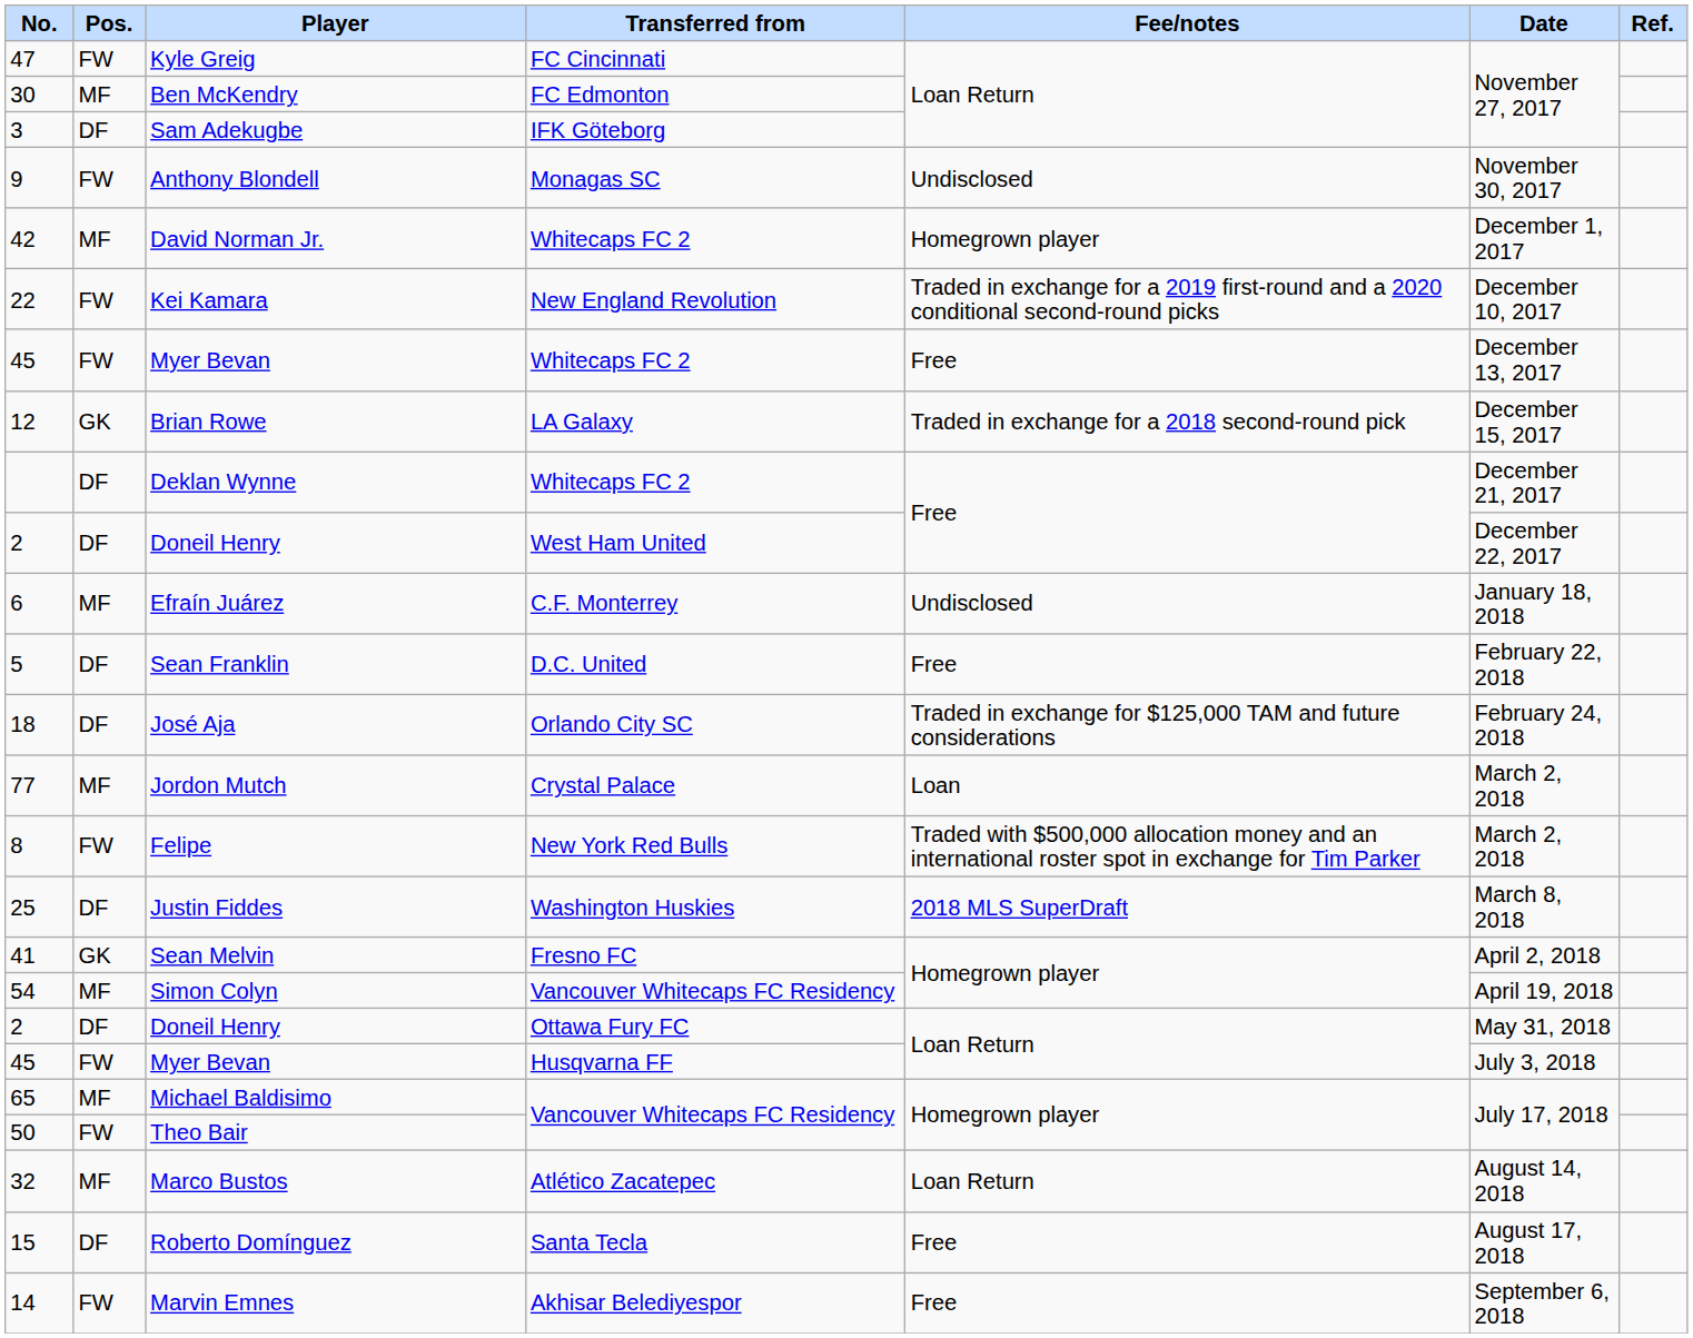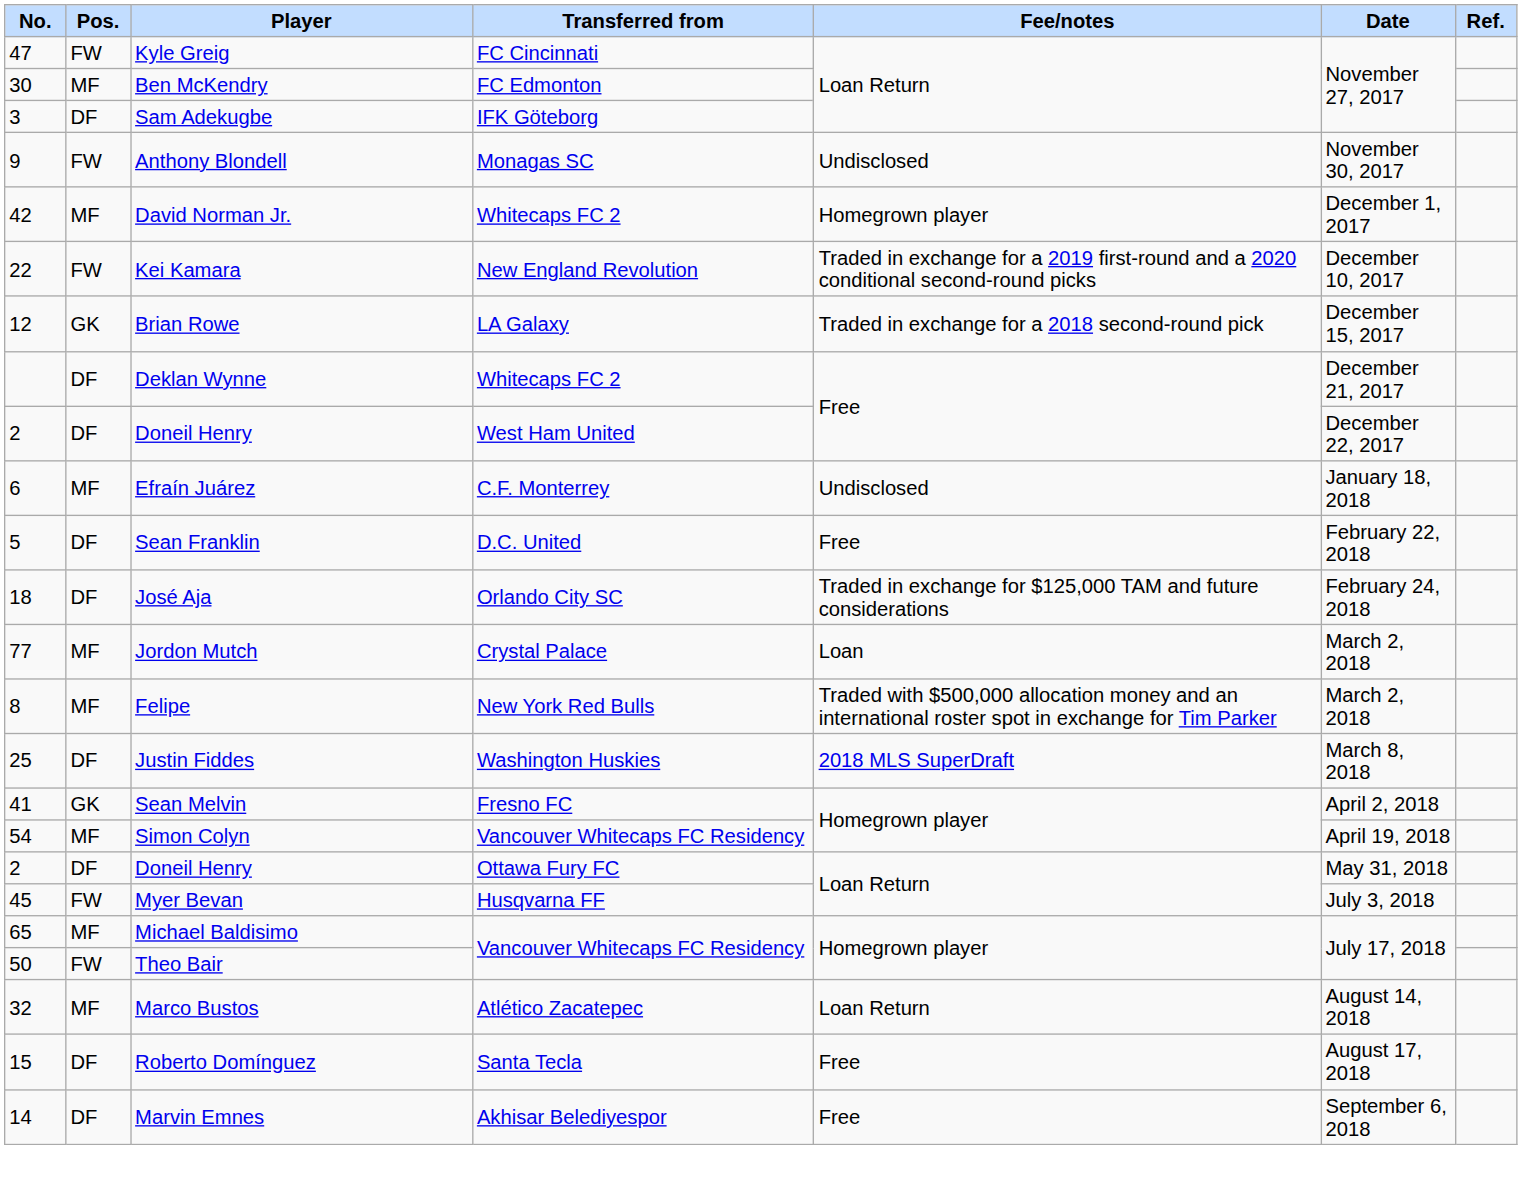- row: 45 | FW | Myer Bevan | Whitecaps FC 2 | Free | December 13, 2017
Felipe | Pos.: FW -> MF
Marvin Emnes | Pos.: FW -> DF
